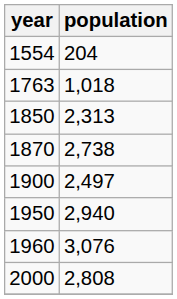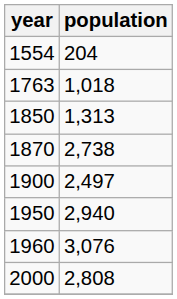1850 | population: 2,313 -> 1,313
